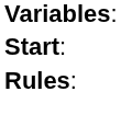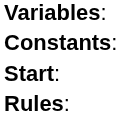+ row: Constants:
